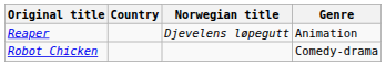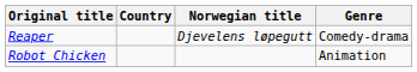Reaper | Genre: Animation -> Comedy-drama
Robot Chicken | Genre: Comedy-drama -> Animation
